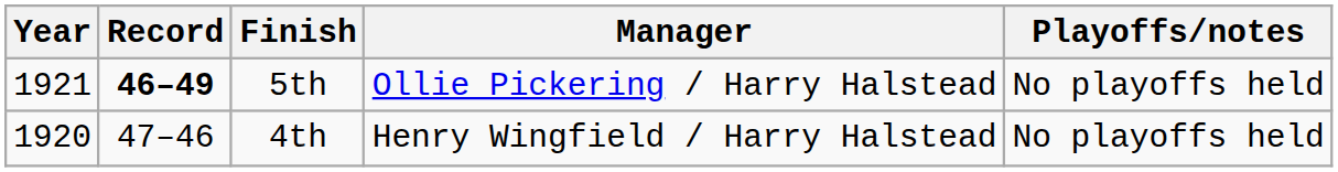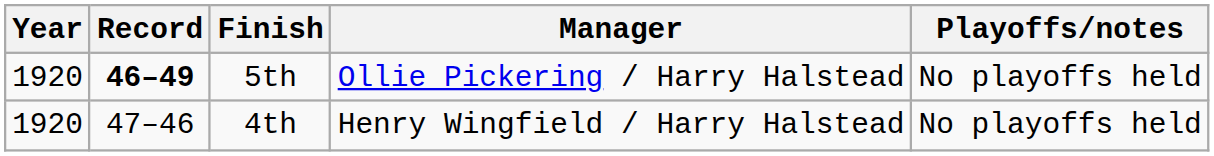5th | Year: 1921 -> 1920
